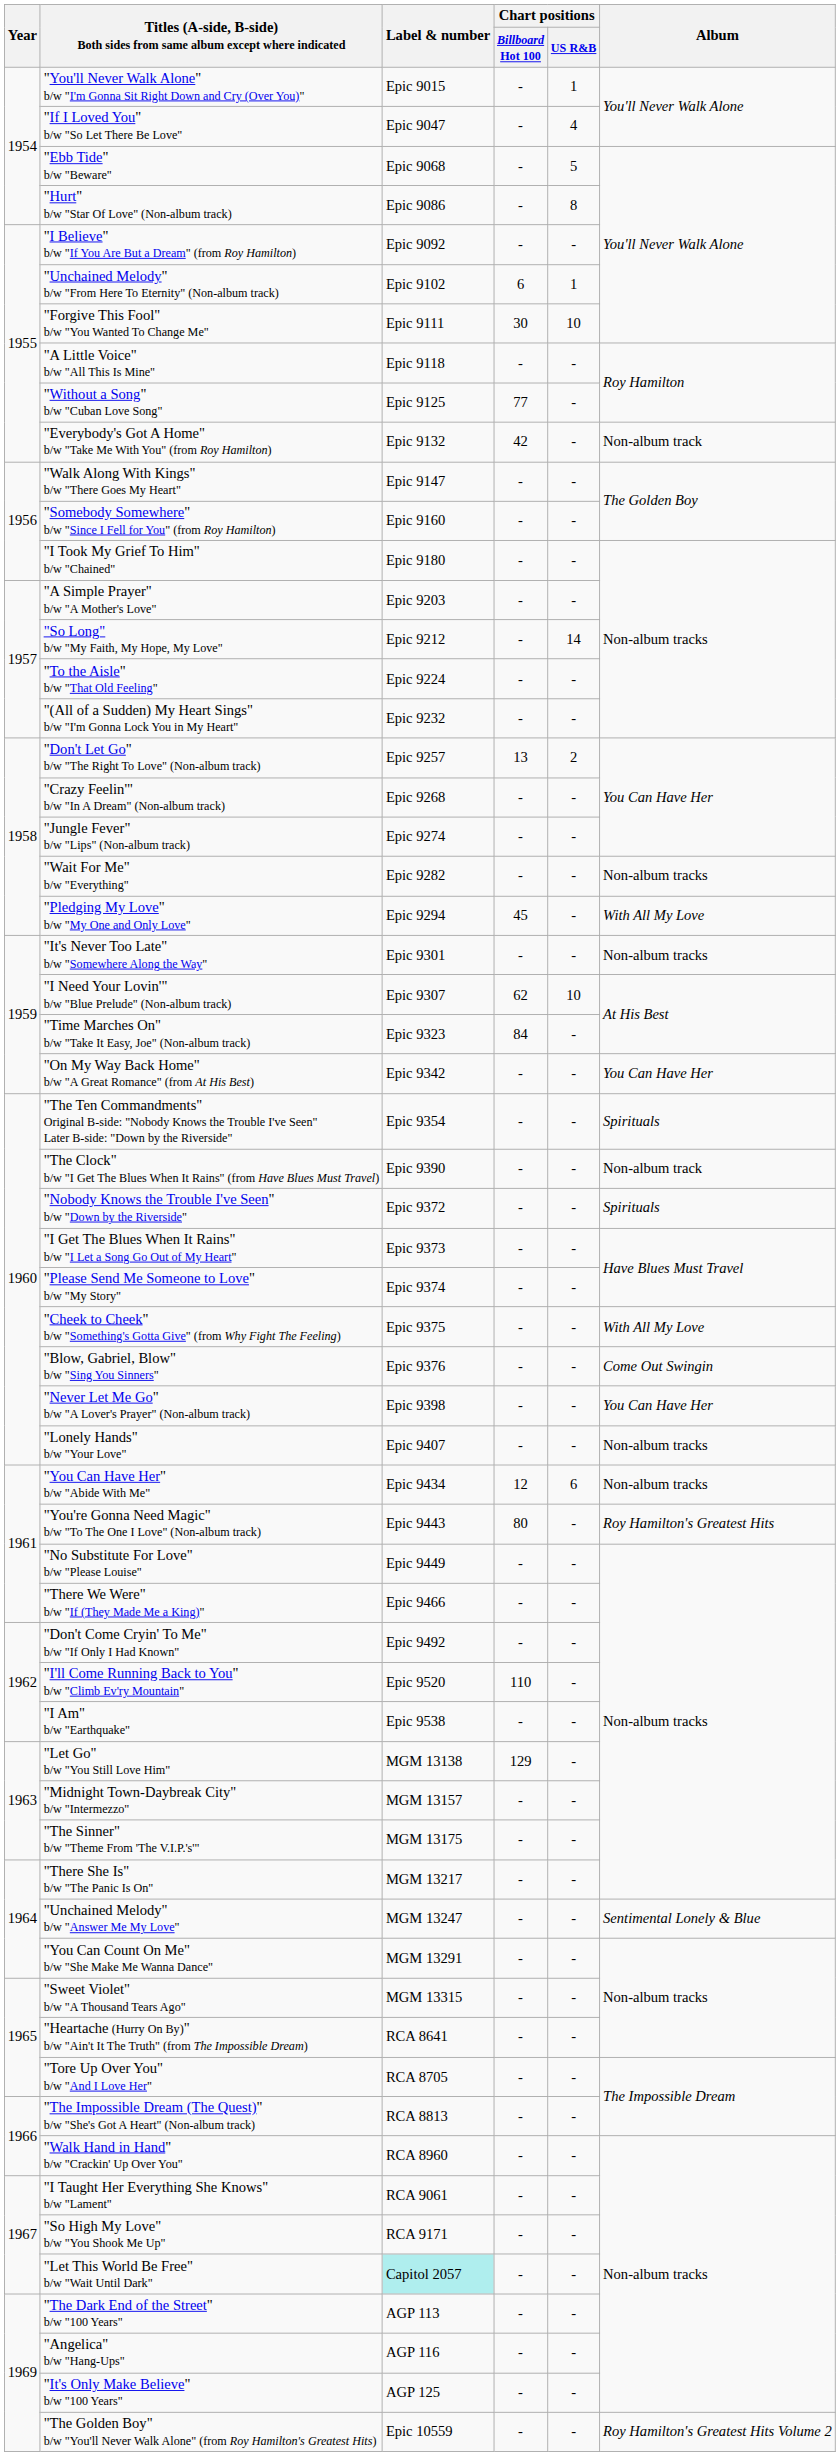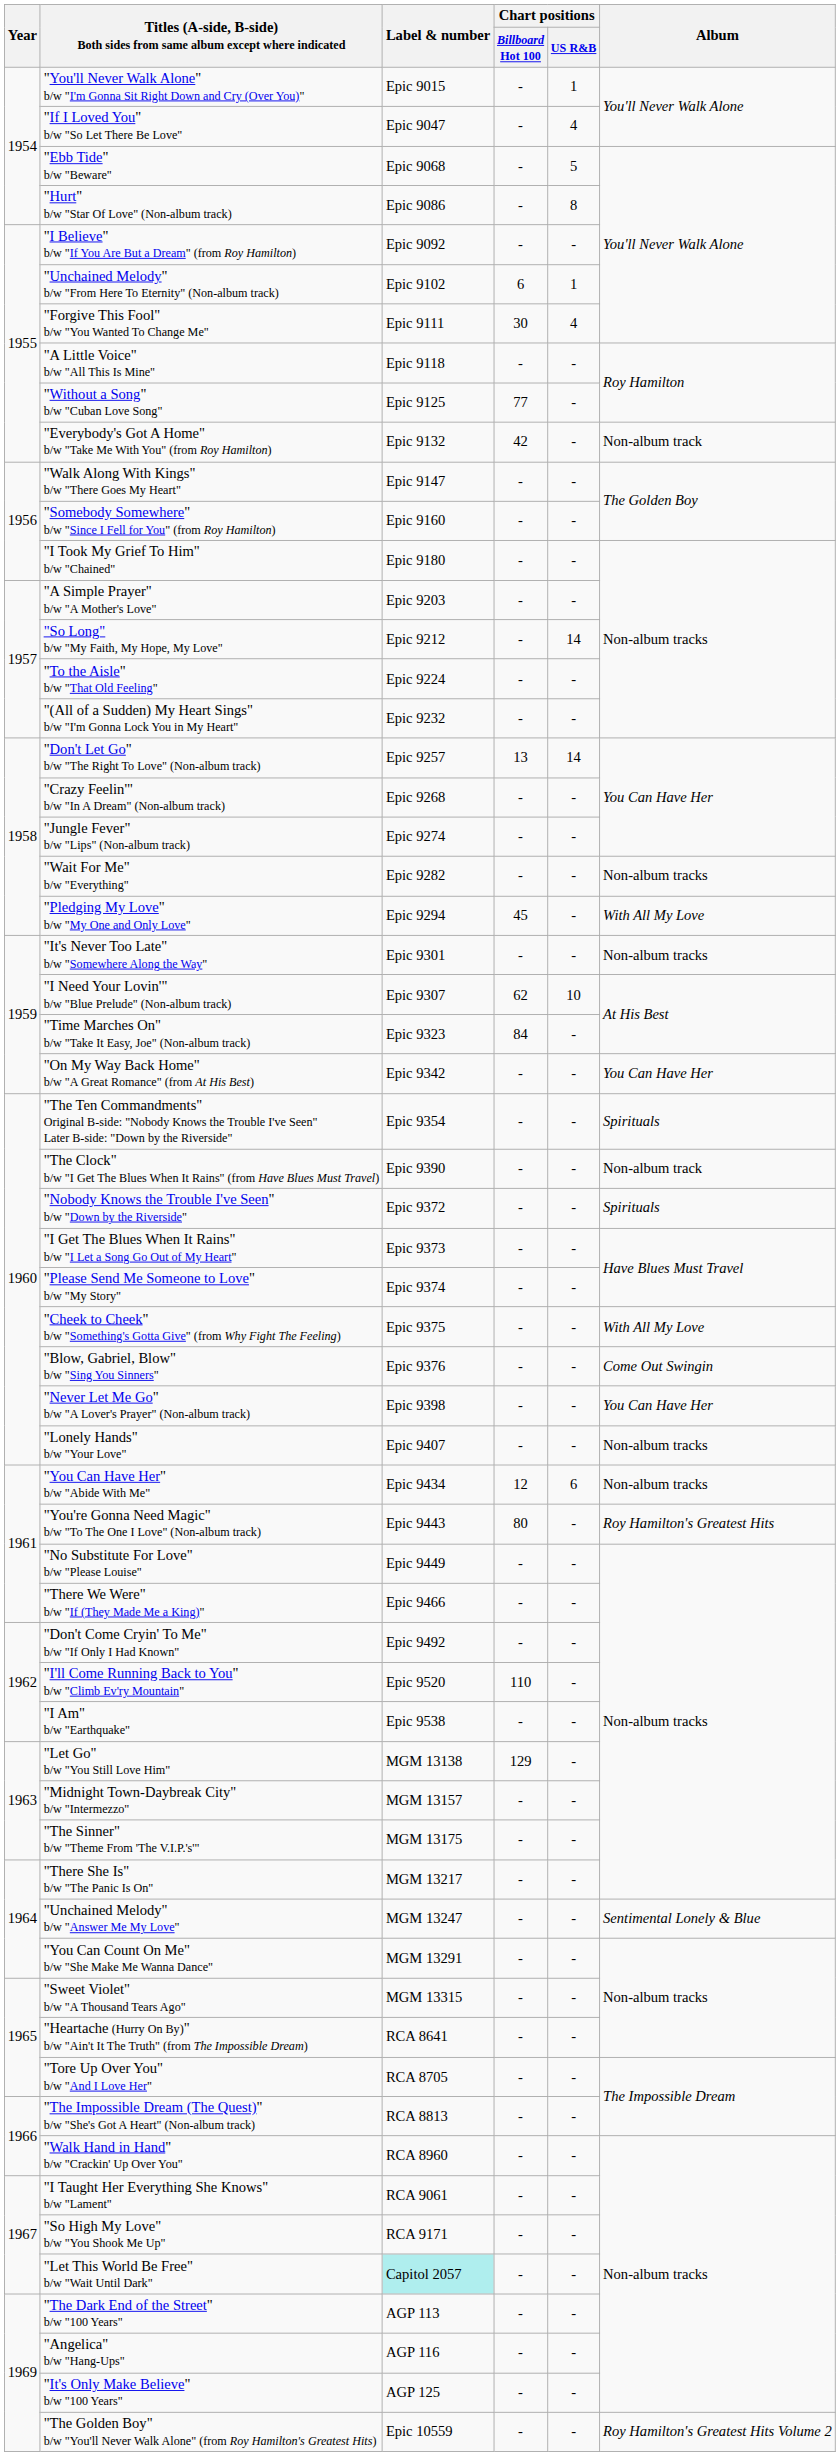"Forgive This Fool" b/w "You Wanted To Change Me" | Chart positions / US R&B: 10 -> 4
"Don't Let Go" b/w "The Right To Love" (Non-album track) | Chart positions / US R&B: 2 -> 14
